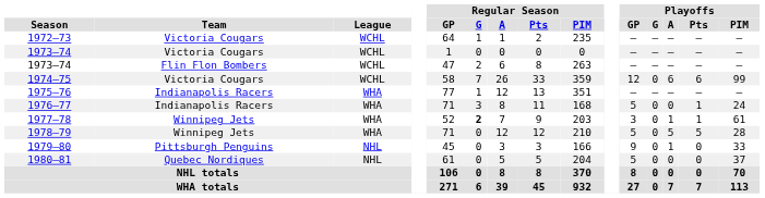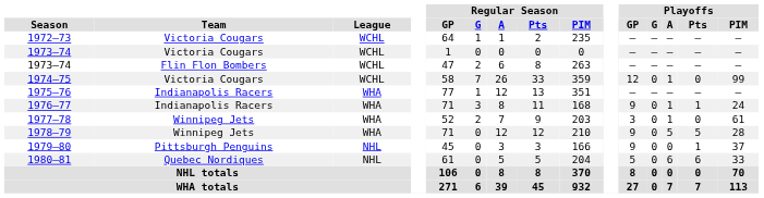1974–75 | Playoffs / A: 6 -> 1
1974–75 | Playoffs / Pts: 6 -> 0
1976–77 | Playoffs / GP: 5 -> 9
1976–77 | Playoffs / A: 0 -> 1
1977–78 | Regular Season / G: bold -> normal
1977–78 | Playoffs / Pts: 1 -> 0
1978–79 | Playoffs / GP: 5 -> 9
1979–80 | Playoffs / A: 1 -> 0
1979–80 | Playoffs / Pts: 0 -> 1
1979–80 | Playoffs / PIM: 33 -> 37
1980–81 | Playoffs / A: 0 -> 6
1980–81 | Playoffs / Pts: 0 -> 6
1980–81 | Playoffs / PIM: 37 -> 33
